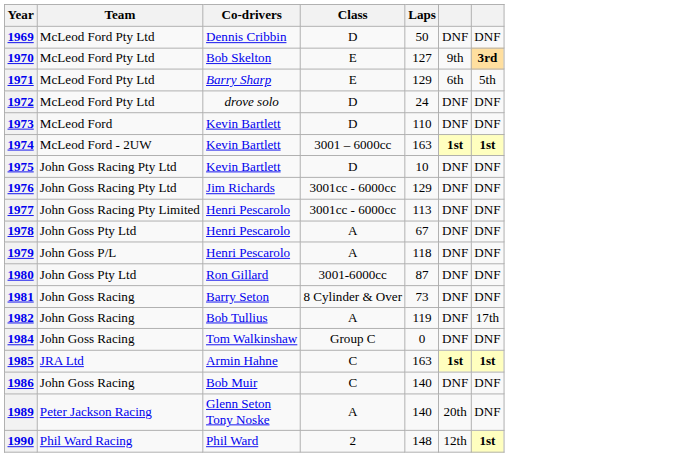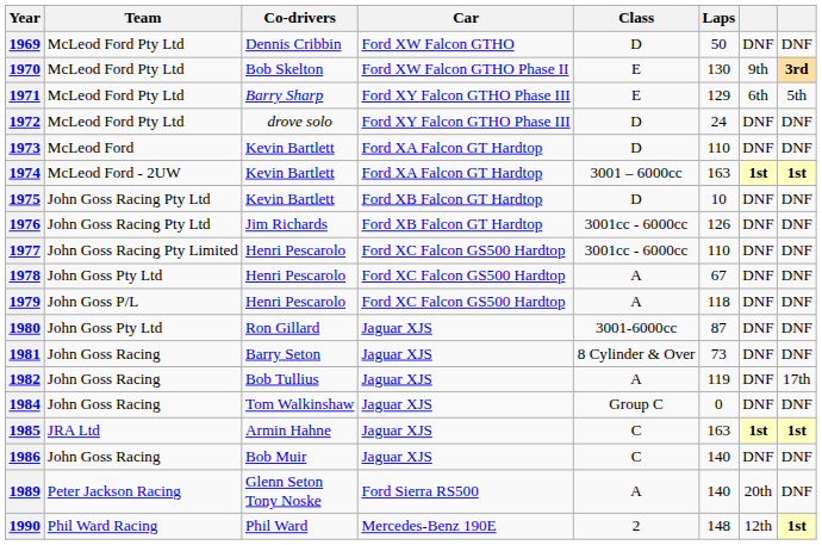+ column: Car | Ford XW Falcon GTHO | Ford XW Falcon GTHO Phase II | Ford XY Falcon GTHO Phase III | Ford XY Falcon GTHO Phase III | Ford XA Falcon GT Hardtop | Ford XA Falcon GT Hardtop | Ford XB Falcon GT Hardtop | Ford XB Falcon GT Hardtop | Ford XC Falcon GS500 Hardtop | Ford XC Falcon GS500 Hardtop | Ford XC Falcon GS500 Hardtop | Jaguar XJS | Jaguar XJS | Jaguar XJS | Jaguar XJS | Jaguar XJS | Jaguar XJS | Ford Sierra RS500 | Mercedes-Benz 190E
1970 | Laps: 127 -> 130
1976 | Laps: 129 -> 126
1977 | Laps: 113 -> 110
